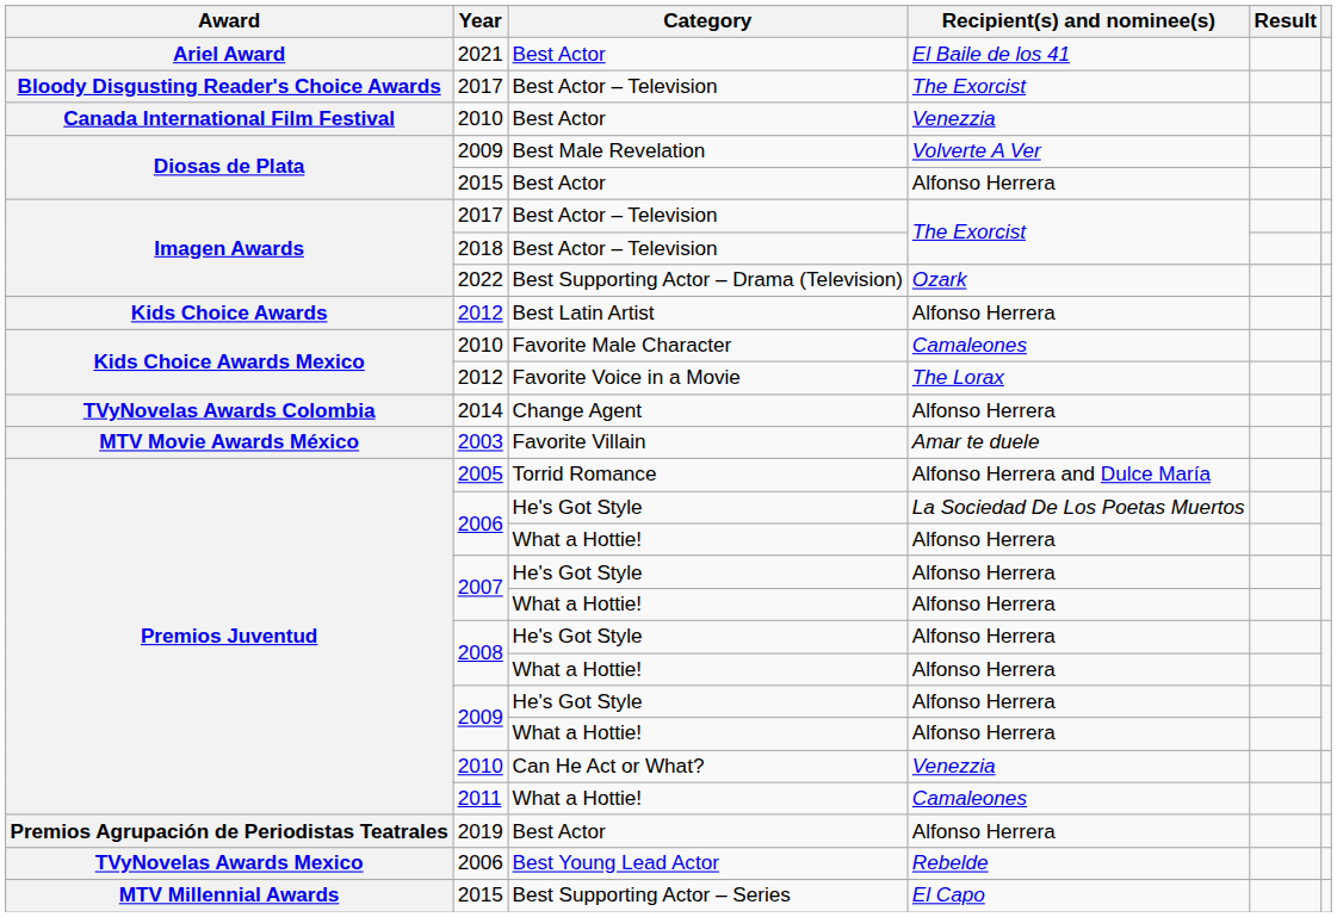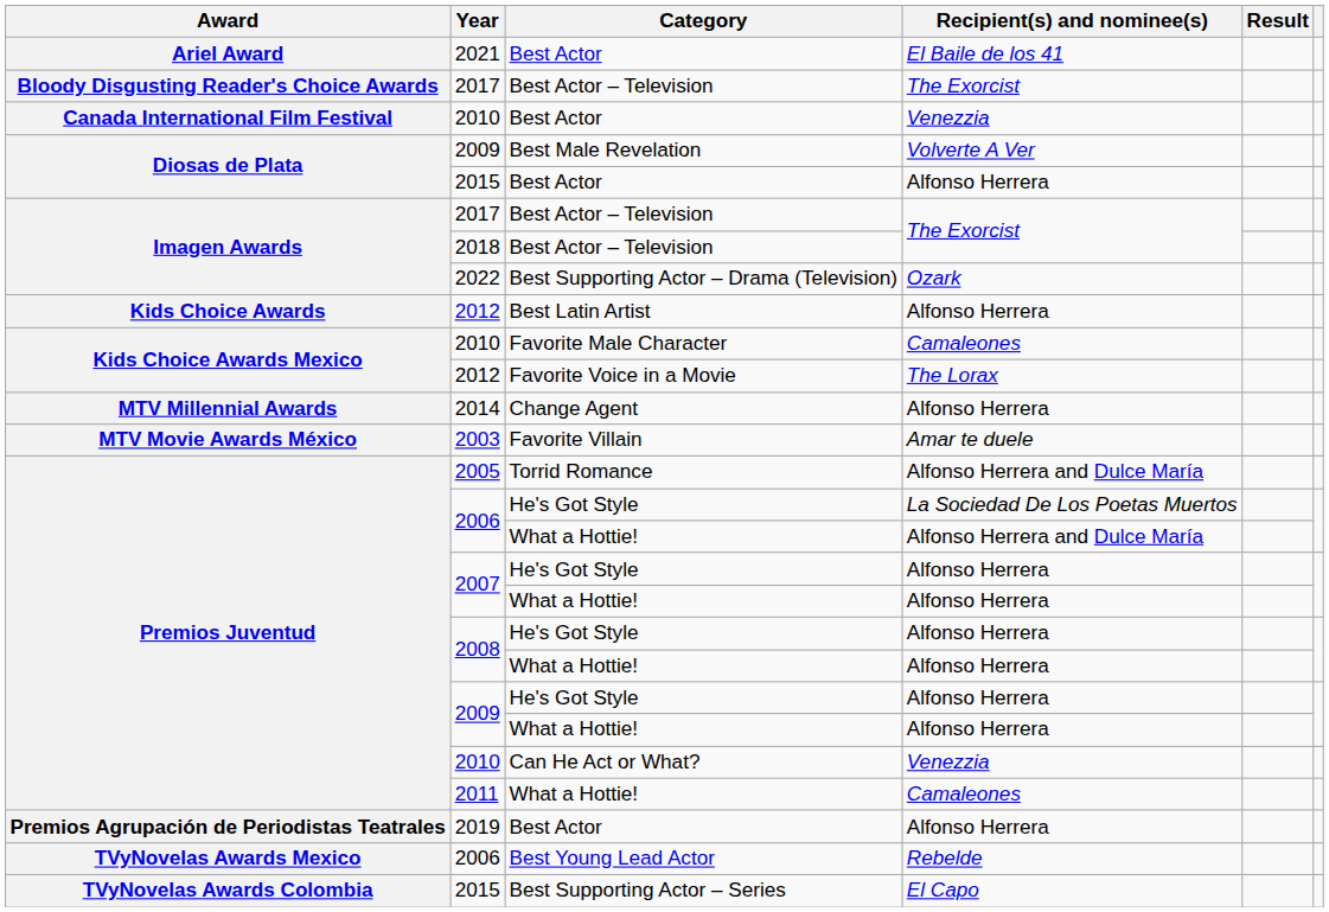2014 | Award: TVyNovelas Awards Colombia -> MTV Millennial Awards
2006 / What a Hottie! | Recipient(s) and nominee(s): Alfonso Herrera -> Alfonso Herrera and Dulce María
2015 / Best Supporting Actor – Series | Award: MTV Millennial Awards -> TVyNovelas Awards Colombia
